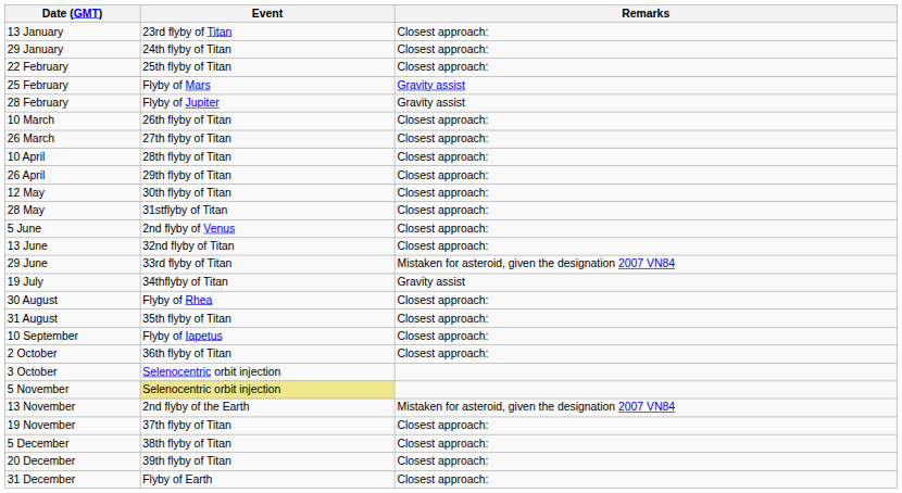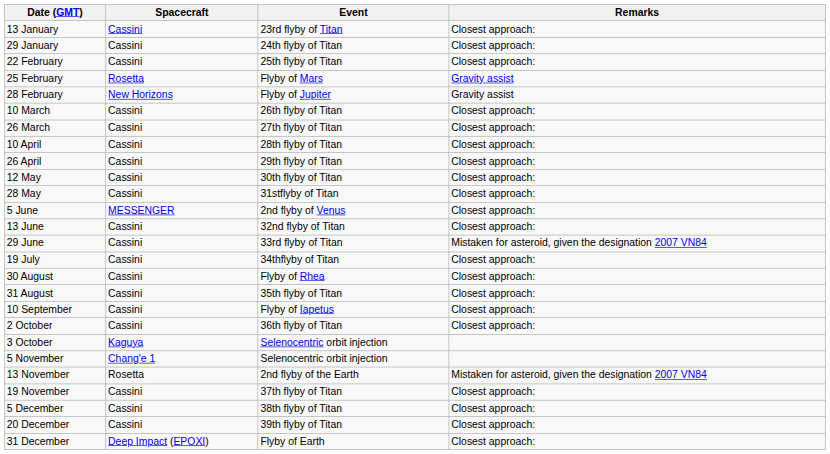+ column: Spacecraft | Cassini | Cassini | Cassini | Rosetta | New Horizons | Cassini | Cassini | Cassini | Cassini | Cassini | Cassini | MESSENGER | Cassini | Cassini | Cassini | Cassini | Cassini | Cassini | Cassini | Kaguya | Chang'e 1 | Rosetta | Cassini | Cassini | Cassini | Deep Impact (EPOXI)
19 July | Remarks: Gravity assist -> Closest approach:
5 November | Event: khaki background -> no background
